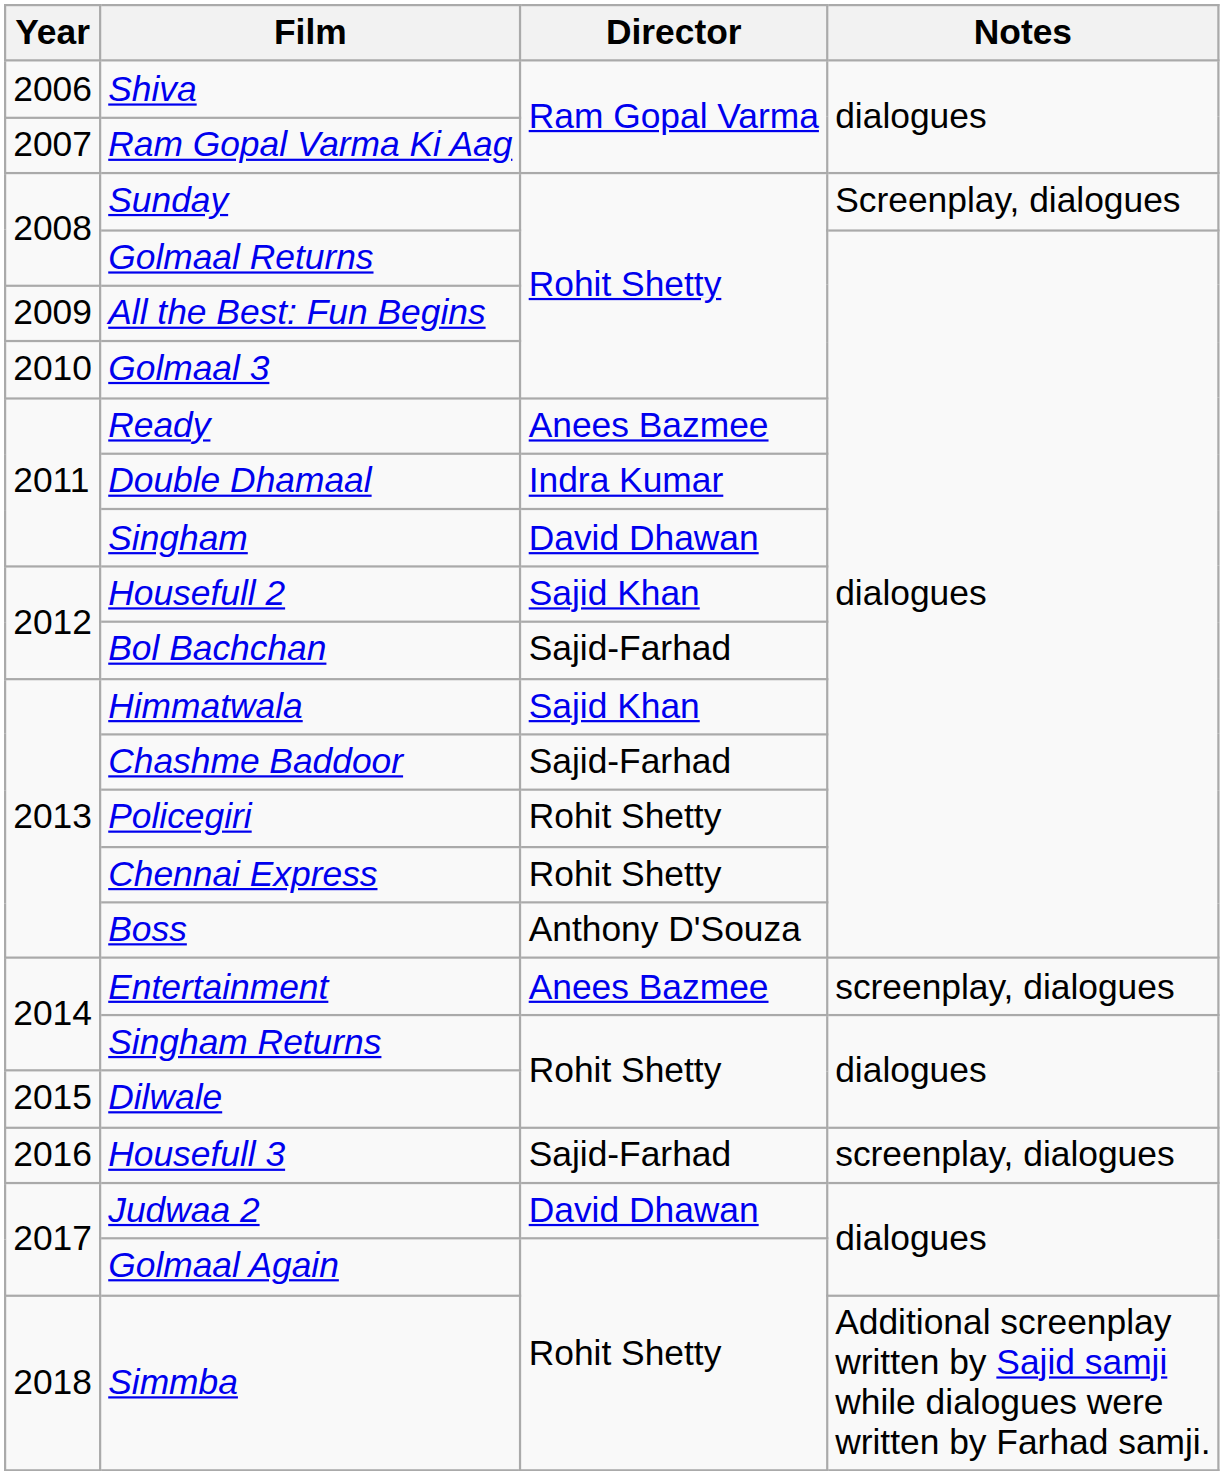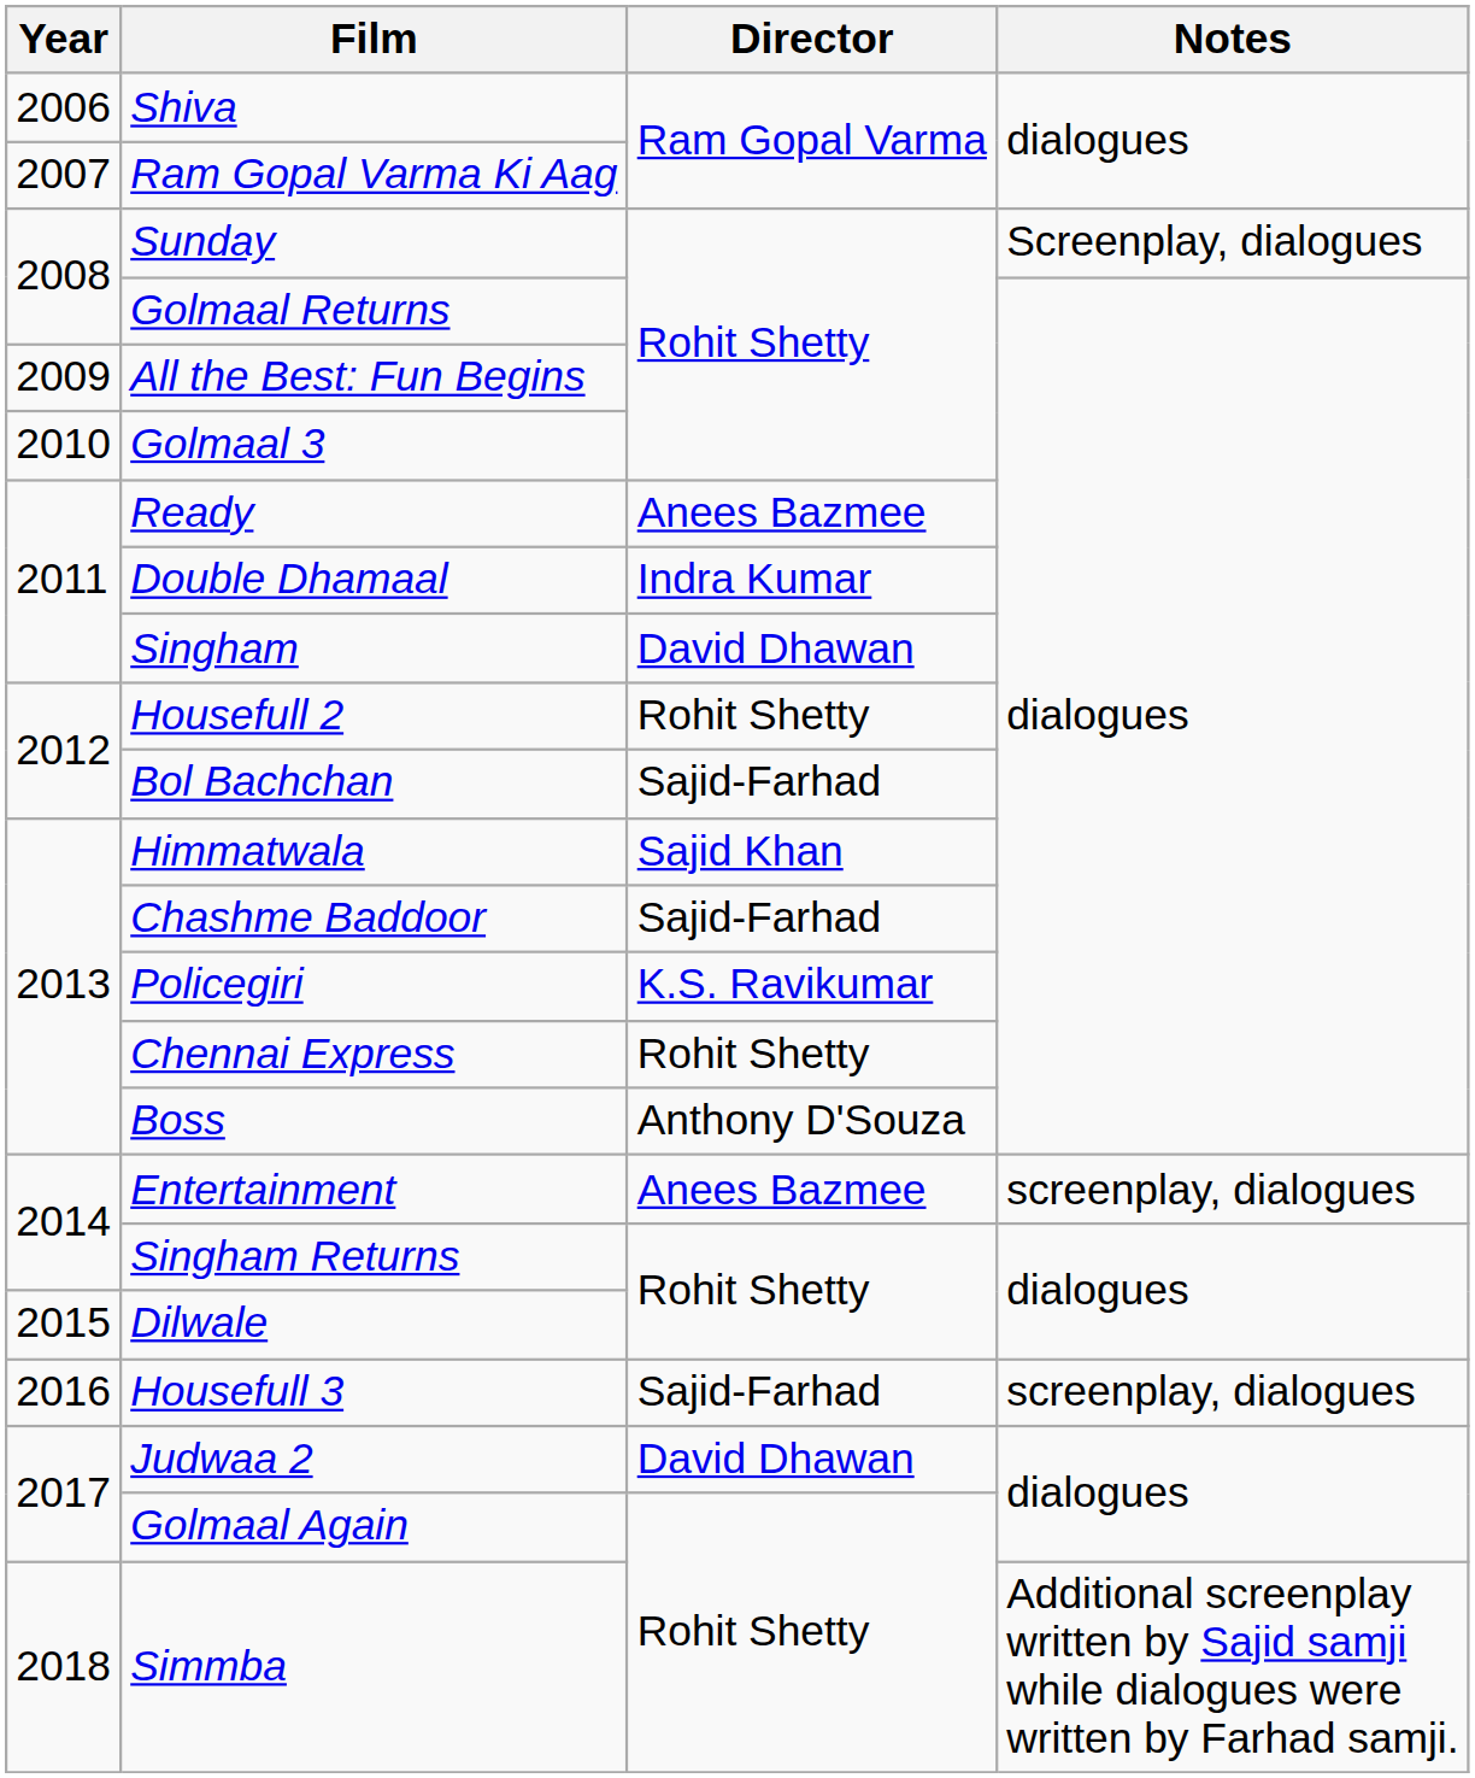Housefull 2 | Director: Sajid Khan -> Rohit Shetty
Policegiri | Director: Rohit Shetty -> K.S. Ravikumar
